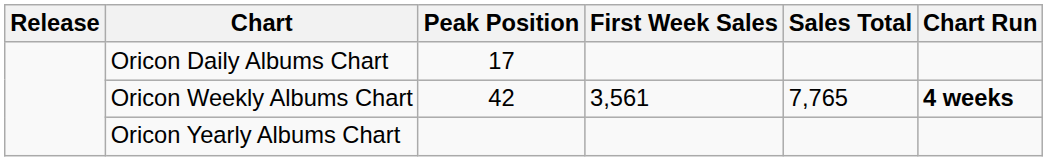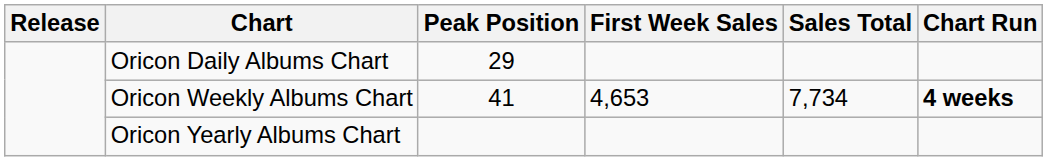Oricon Daily Albums Chart | Peak Position: 17 -> 29
Oricon Weekly Albums Chart | Peak Position: 42 -> 41
Oricon Weekly Albums Chart | First Week Sales: 3,561 -> 4,653
Oricon Weekly Albums Chart | Sales Total: 7,765 -> 7,734
